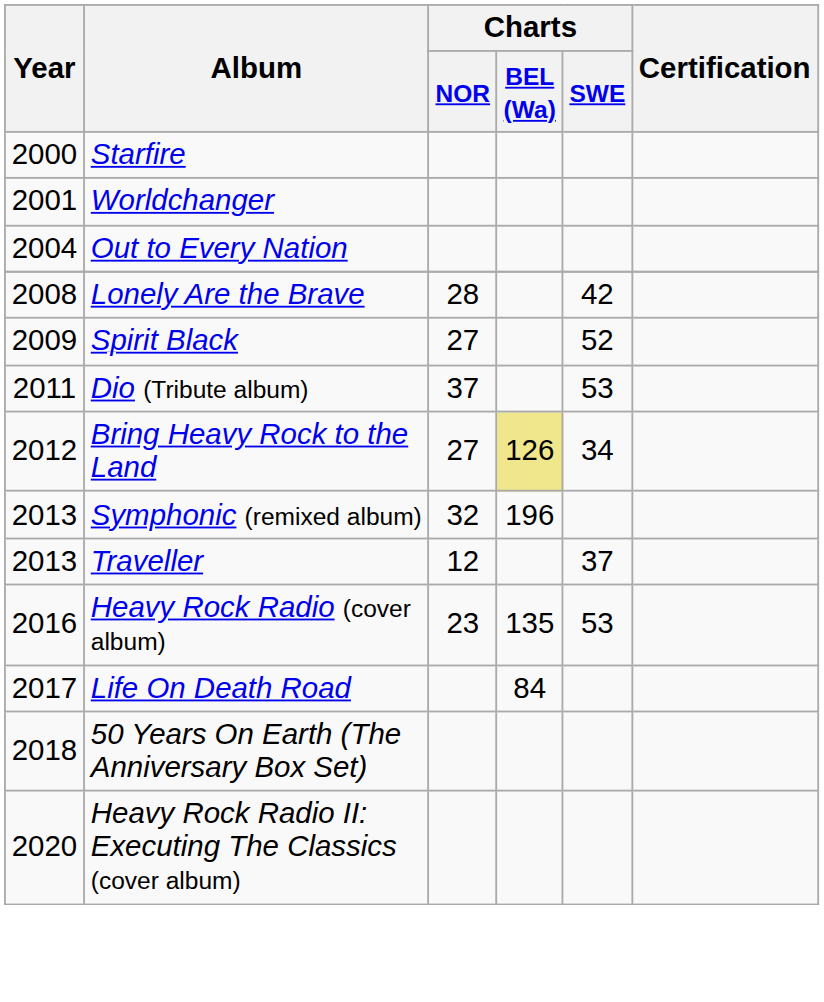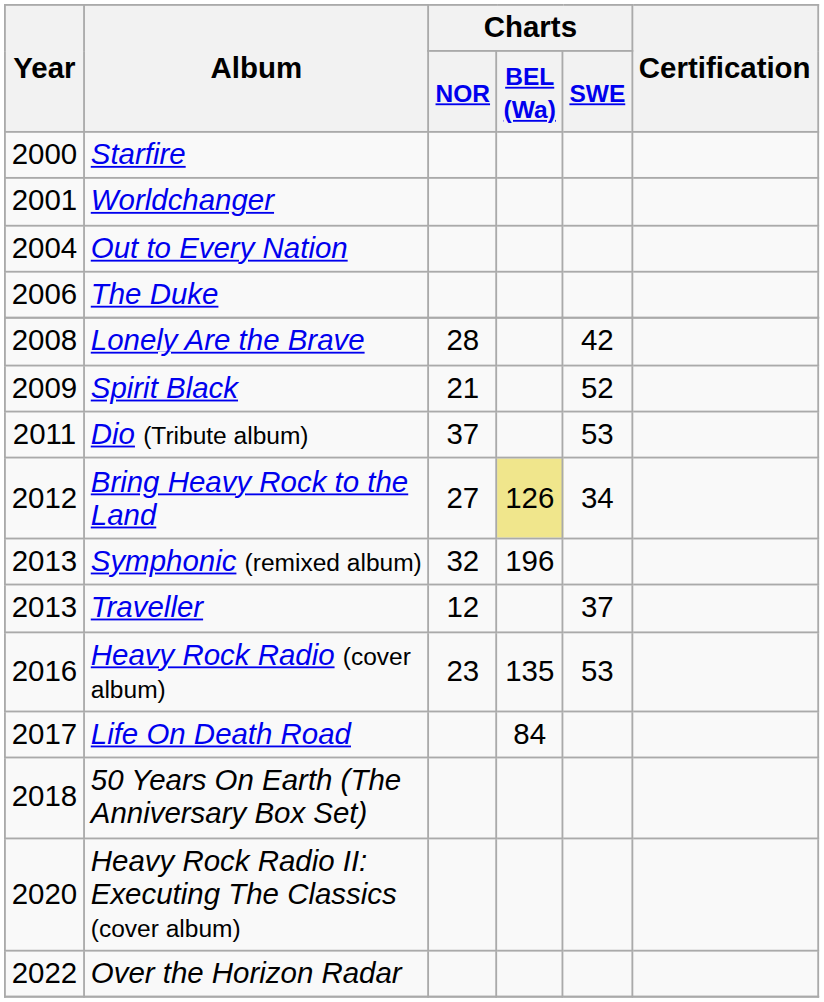+ row: 2006 | The Duke
Spirit Black | Charts / NOR: 27 -> 21
+ row: 2022 | Over the Horizon Radar
